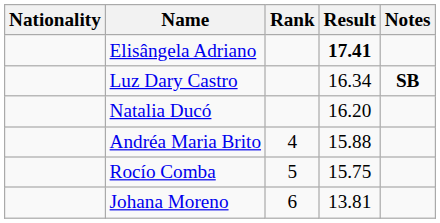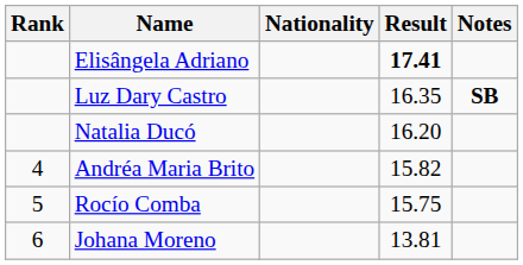columns swapped: Rank <-> Nationality
Luz Dary Castro | Result: 16.34 -> 16.35
Andréa Maria Brito | Result: 15.88 -> 15.82
